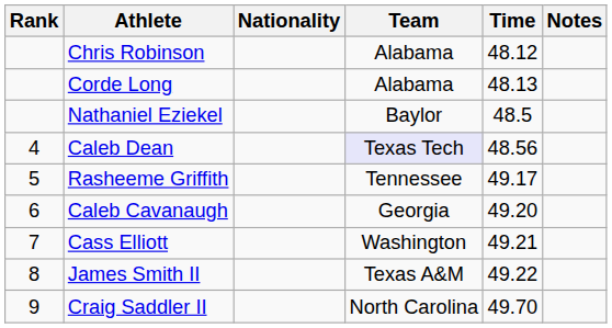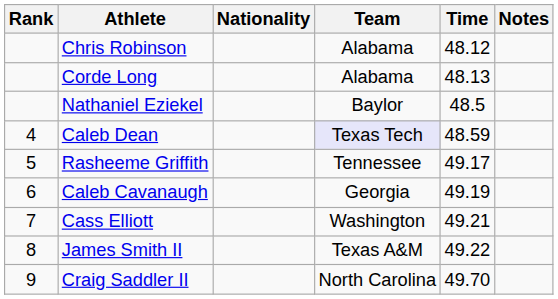Caleb Dean | Time: 48.56 -> 48.59
Caleb Cavanaugh | Time: 49.20 -> 49.19
